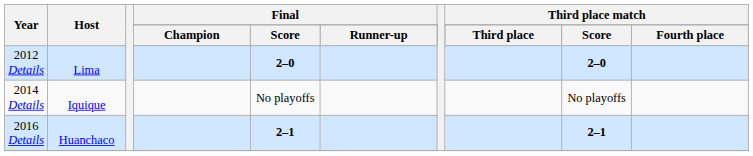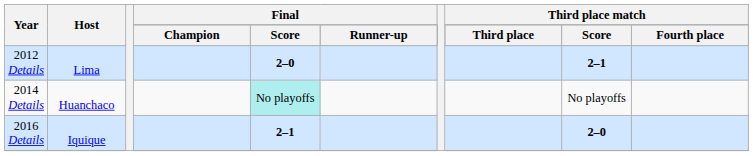2012 Details | Third place match / Score: 2–0 -> 2–1
2014 Details | Host: Iquique -> Huanchaco
2014 Details | Final / Score: no background -> paleturquoise background
2016 Details | Host: Huanchaco -> Iquique
2016 Details | Third place match / Score: 2–1 -> 2–0
